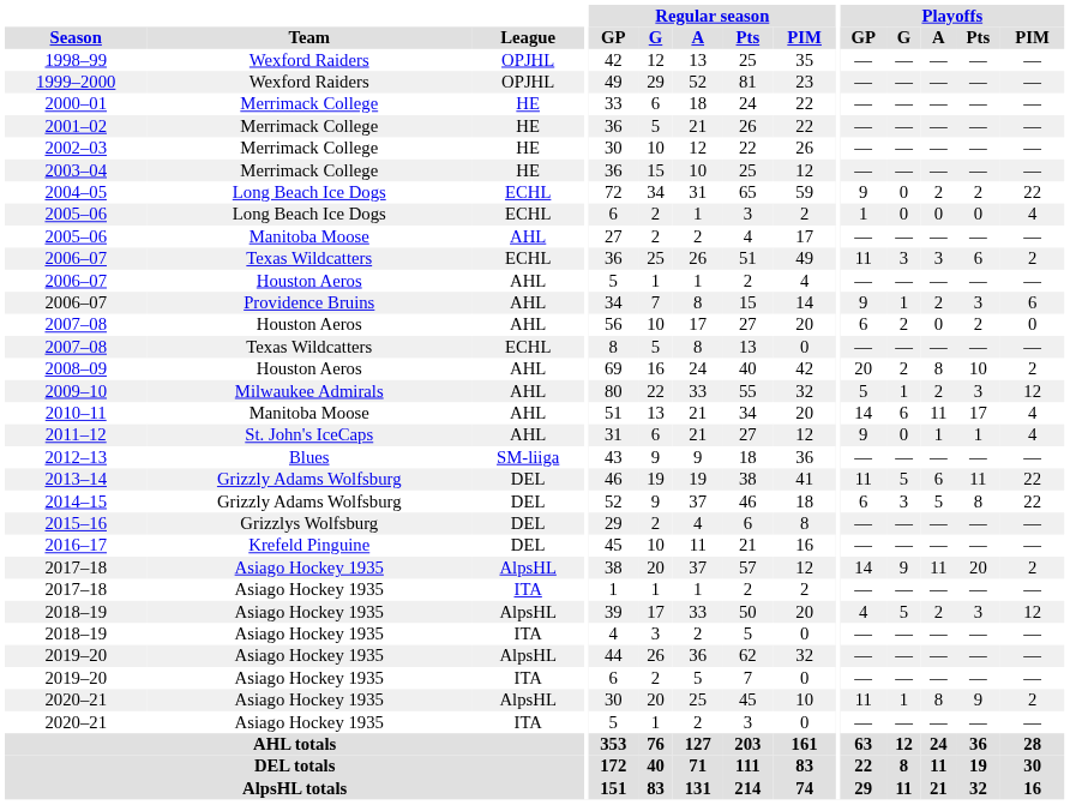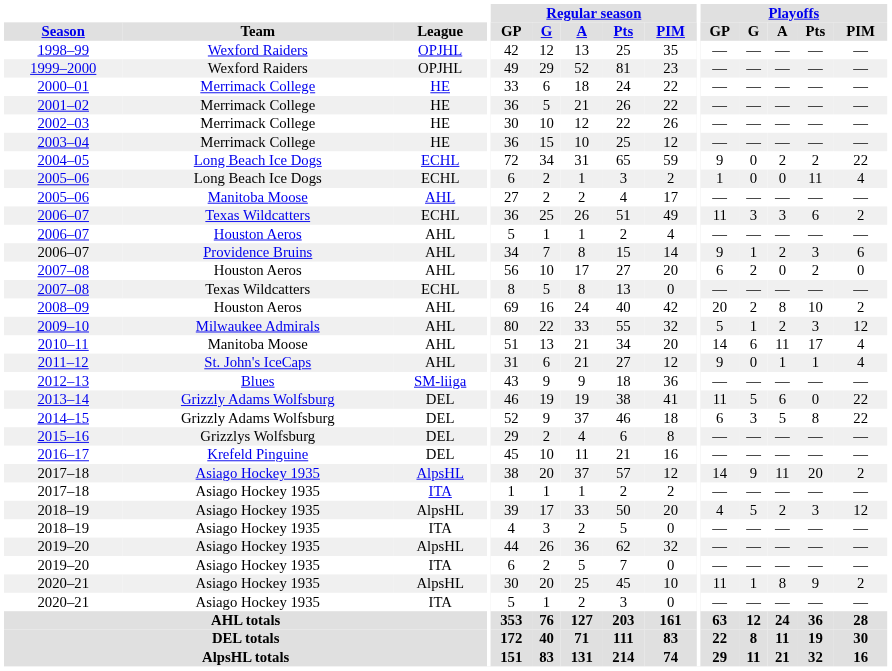2005–06 / ECHL | Playoffs / Pts: 0 -> 11
2013–14 | Playoffs / Pts: 11 -> 0
